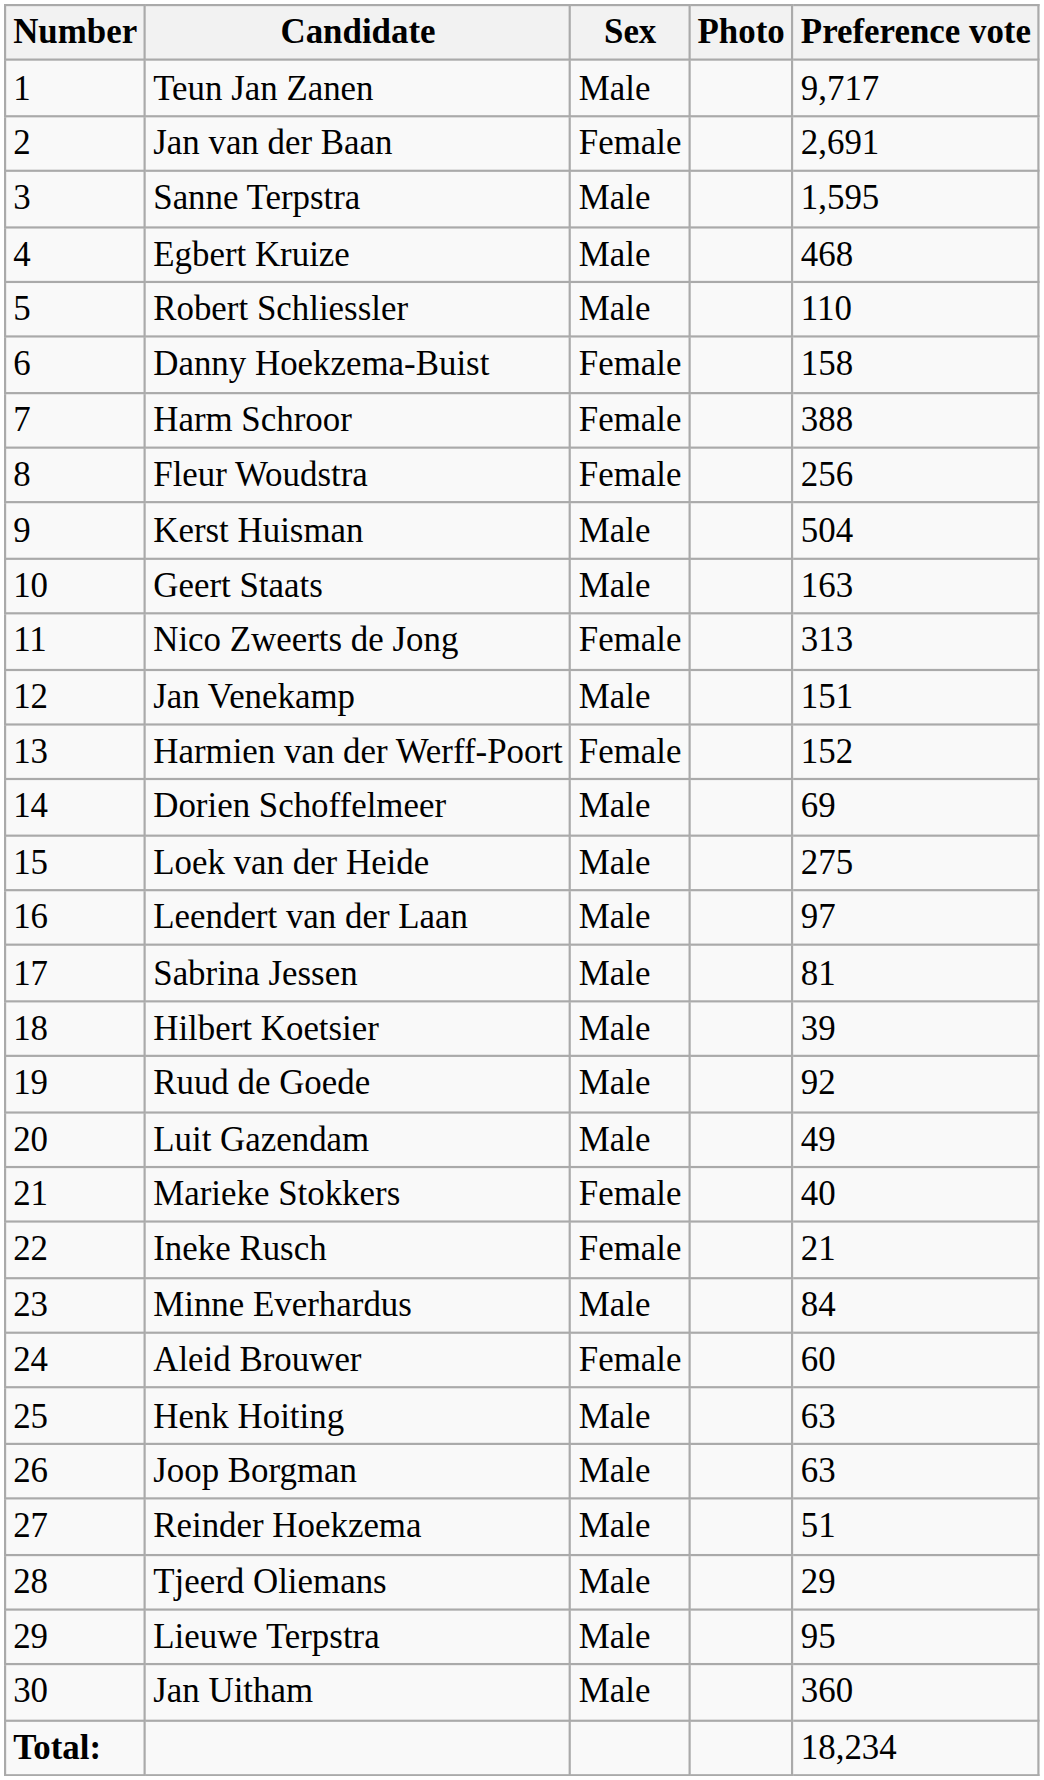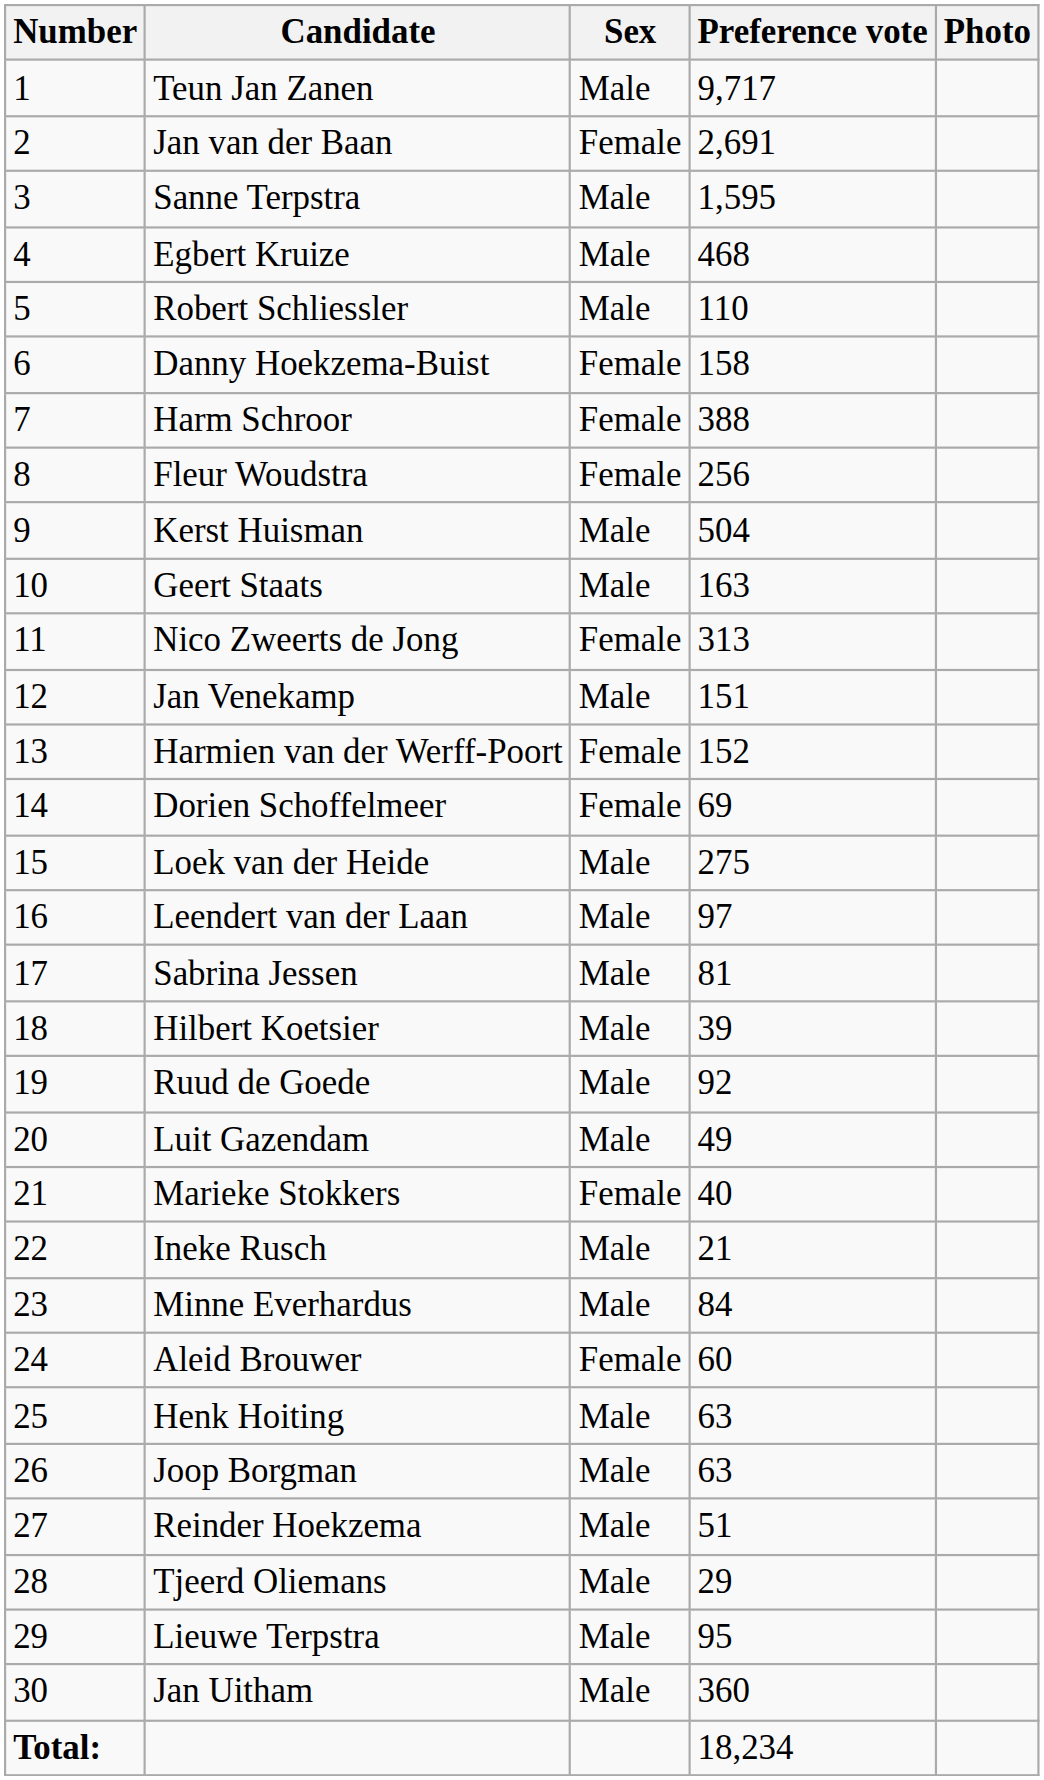columns swapped: Preference vote <-> Photo
Dorien Schoffelmeer | Sex: Male -> Female
Ineke Rusch | Sex: Female -> Male
